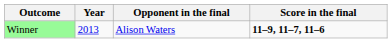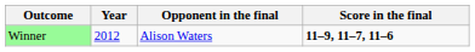Winner | Year: 2013 -> 2012
